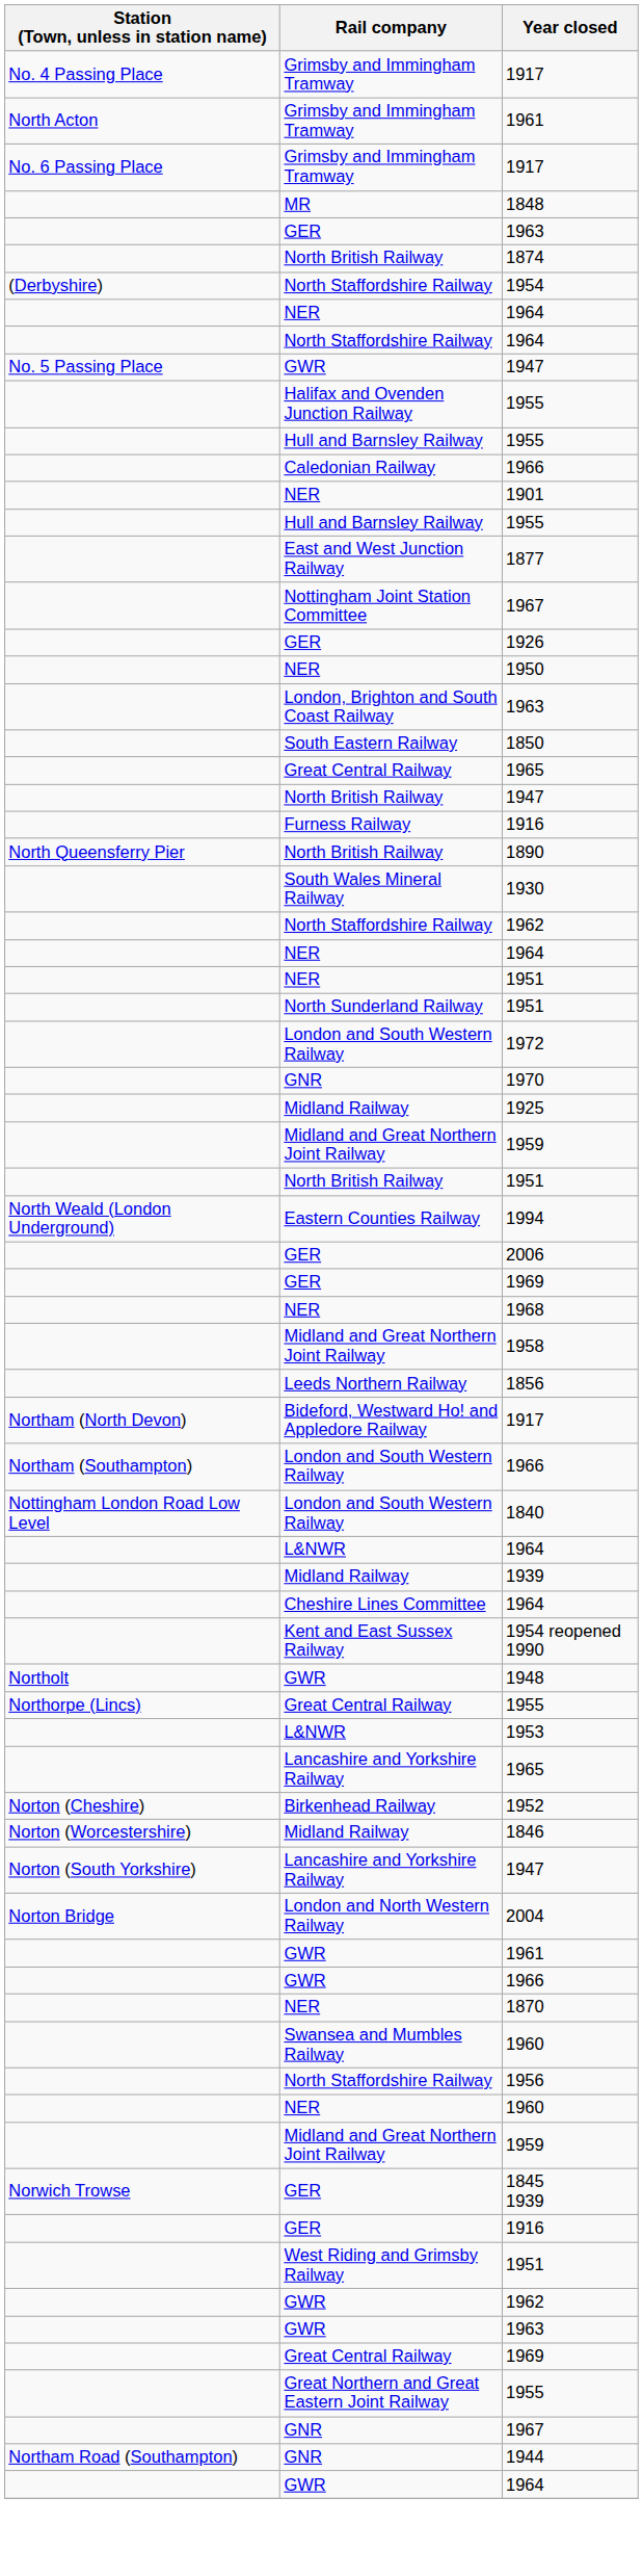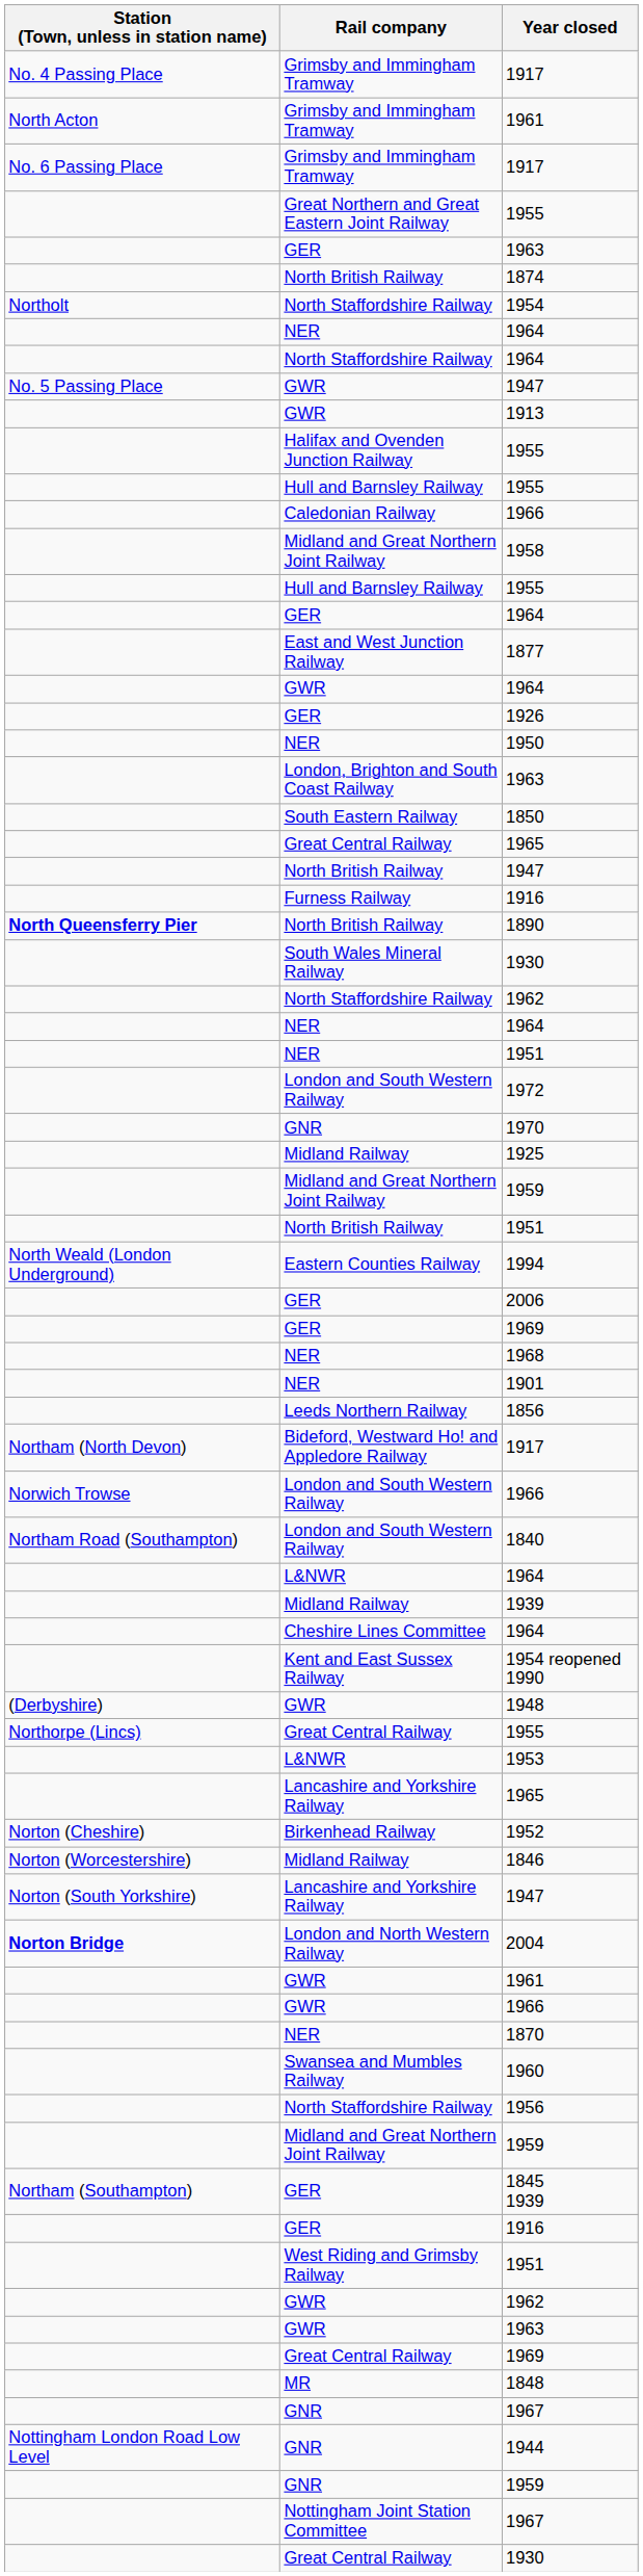rows swapped: Great Northern and Great Eastern Joint Railway / 1955 <-> 1848
1954 | Station (Town, unless in station name): (Derbyshire) -> Northolt
+ row: GWR | 1913
rows swapped: 1958 <-> 1901
+ row: GER | 1964
rows swapped: GWR / 1964 <-> Nottingham Joint Station Committee / 1967
1890 | Station (Town, unless in station name): normal -> bold
- row: North Sunderland Railway | 1951
London and South Western Railway / 1966 | Station (Town, unless in station name): Northam (Southampton) -> Norwich Trowse
1840 | Station (Town, unless in station name): Nottingham London Road Low Level -> Northam Road (Southampton)
1948 | Station (Town, unless in station name): Northolt -> (Derbyshire)
2004 | Station (Town, unless in station name): normal -> bold
- row: NER | 1960
1845 1939 | Station (Town, unless in station name): Norwich Trowse -> Northam (Southampton)
1944 | Station (Town, unless in station name): Northam Road (Southampton) -> Nottingham London Road Low Level
+ row: GNR | 1959
+ row: Great Central Railway | 1930
